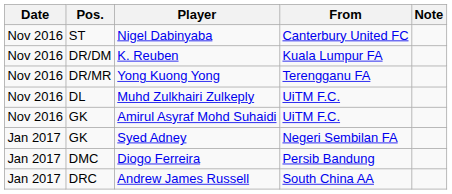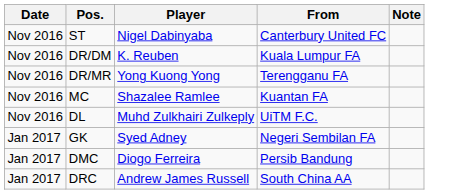+ row: Nov 2016 | MC | Shazalee Ramlee | Kuantan FA
- row: Nov 2016 | GK | Amirul Asyraf Mohd Suhaidi | UiTM F.C.
